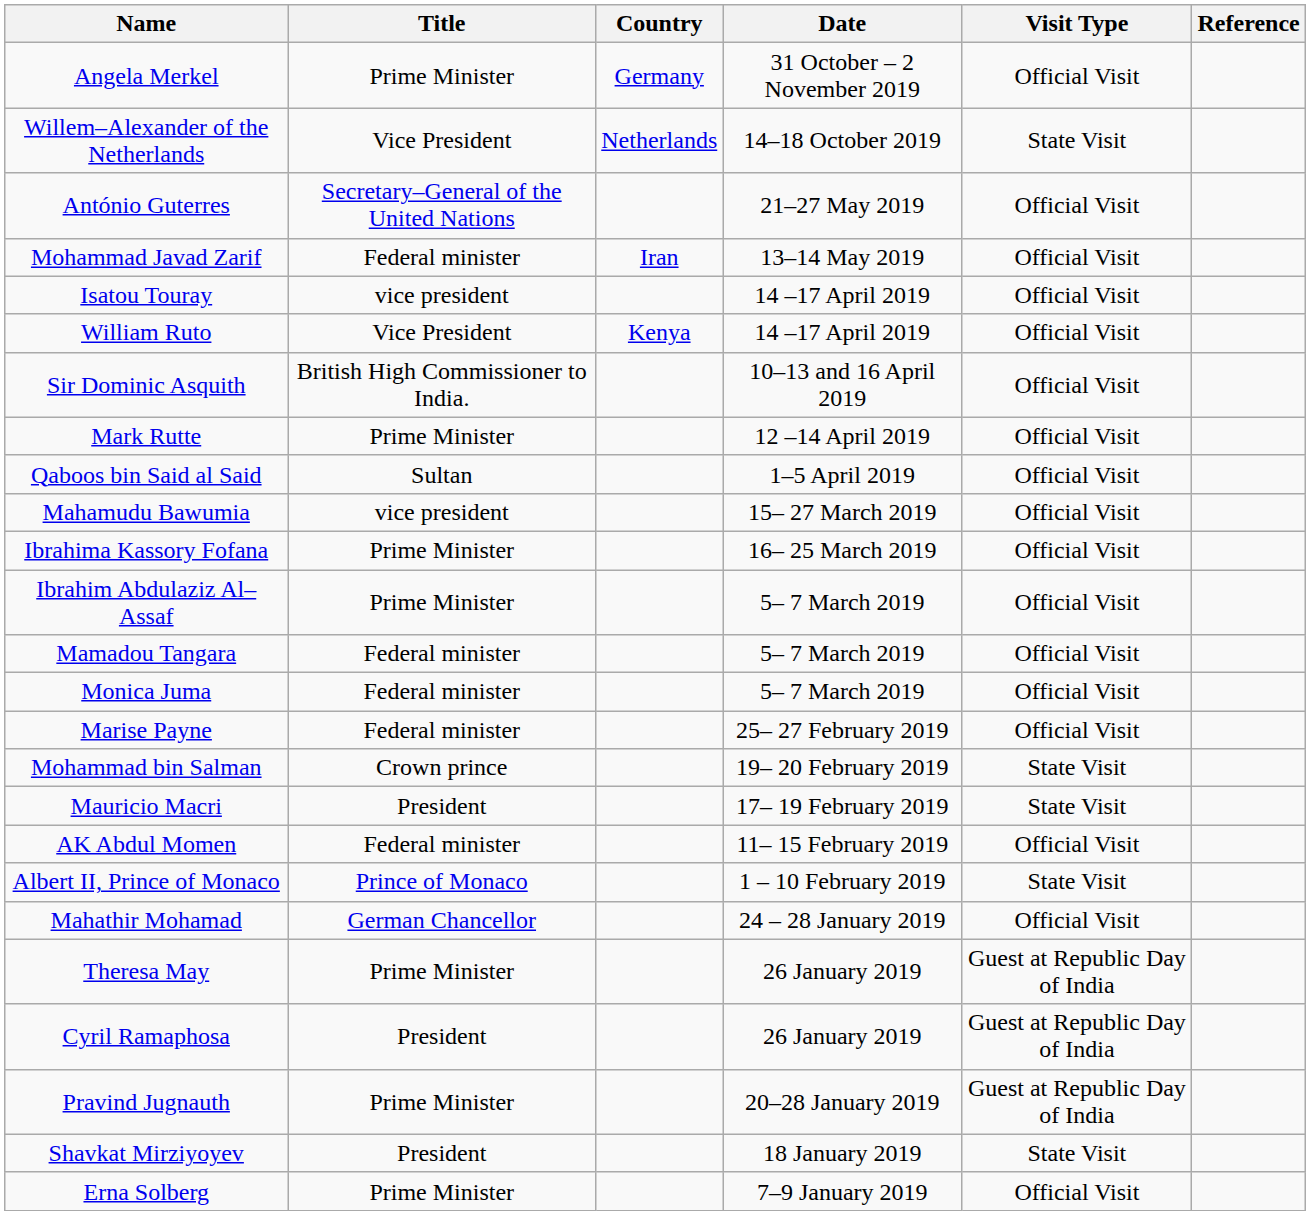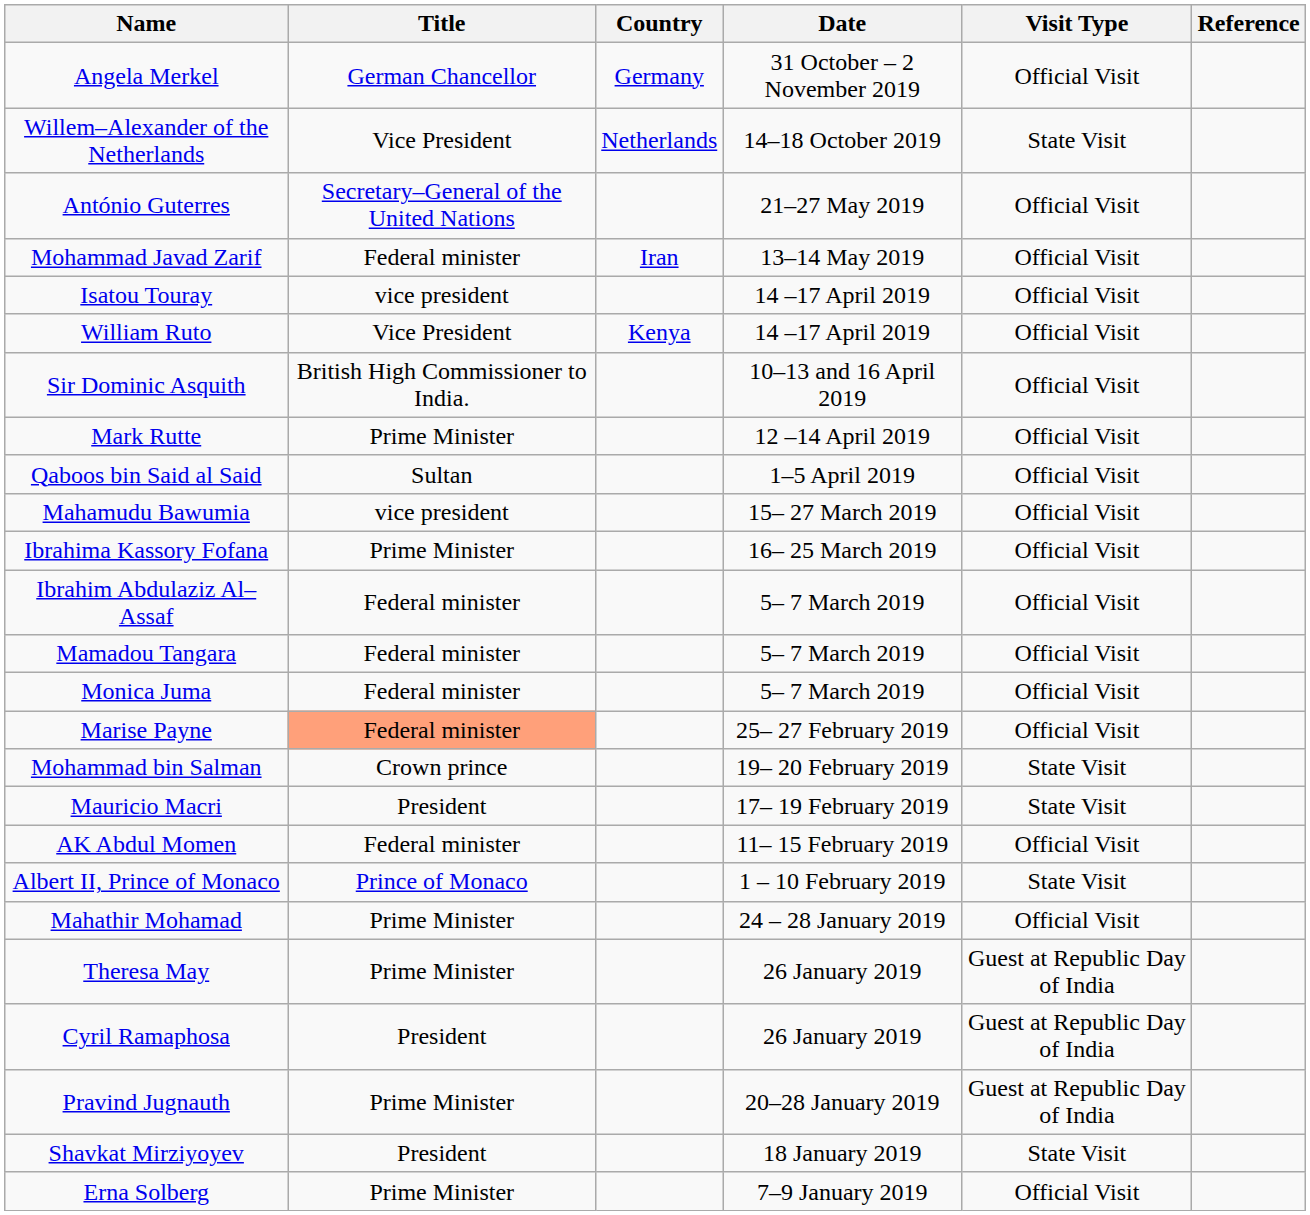Angela Merkel | Title: Prime Minister -> German Chancellor
Ibrahim Abdulaziz Al–Assaf | Title: Prime Minister -> Federal minister
Marise Payne | Title: no background -> lightsalmon background
Mahathir Mohamad | Title: German Chancellor -> Prime Minister
